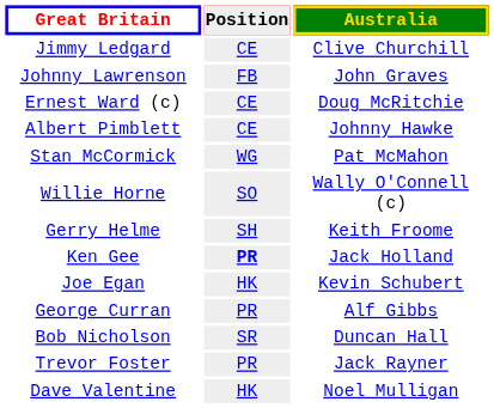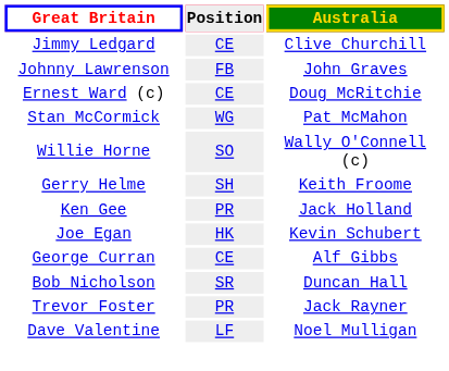- row: Albert Pimblett | CE | Johnny Hawke
Ken Gee | Position: bold -> normal
George Curran | Position: PR -> CE
Dave Valentine | Position: HK -> LF
